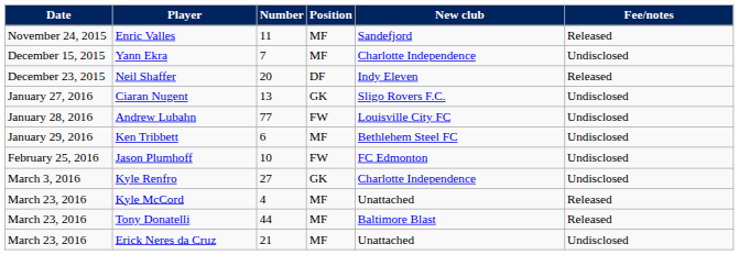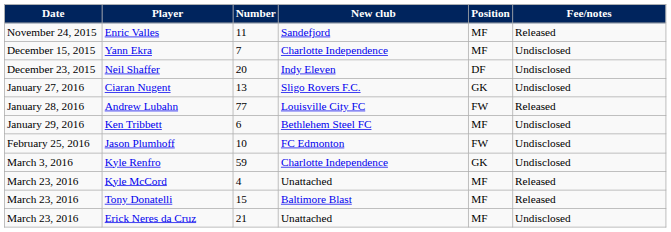columns swapped: Position <-> New club
Neil Shaffer | Fee/notes: Released -> Undisclosed
Andrew Lubahn | Fee/notes: Undisclosed -> Released
Kyle Renfro | Number: 27 -> 59
Tony Donatelli | Number: 44 -> 15
